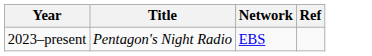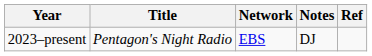+ column: Notes | DJ
